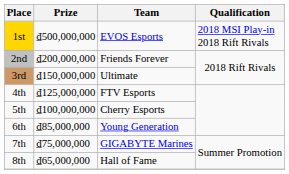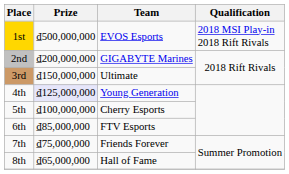2nd | Team: Friends Forever -> GIGABYTE Marines
4th | Prize: no background -> lavender background
4th | Team: FTV Esports -> Young Generation
6th | Team: Young Generation -> FTV Esports
7th | Team: GIGABYTE Marines -> Friends Forever
